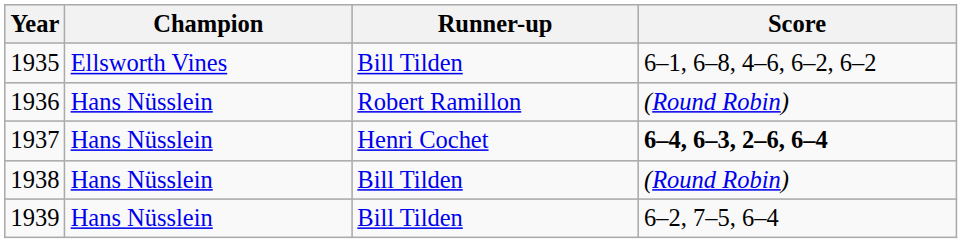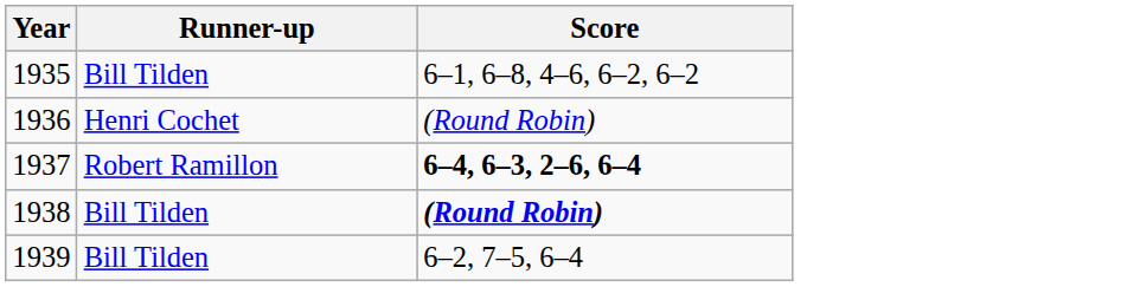- column: Champion | Ellsworth Vines | Hans Nüsslein | Hans Nüsslein | Hans Nüsslein | Hans Nüsslein
1936 | Runner-up: Robert Ramillon -> Henri Cochet
1937 | Runner-up: Henri Cochet -> Robert Ramillon
1938 | Score: normal -> bold
